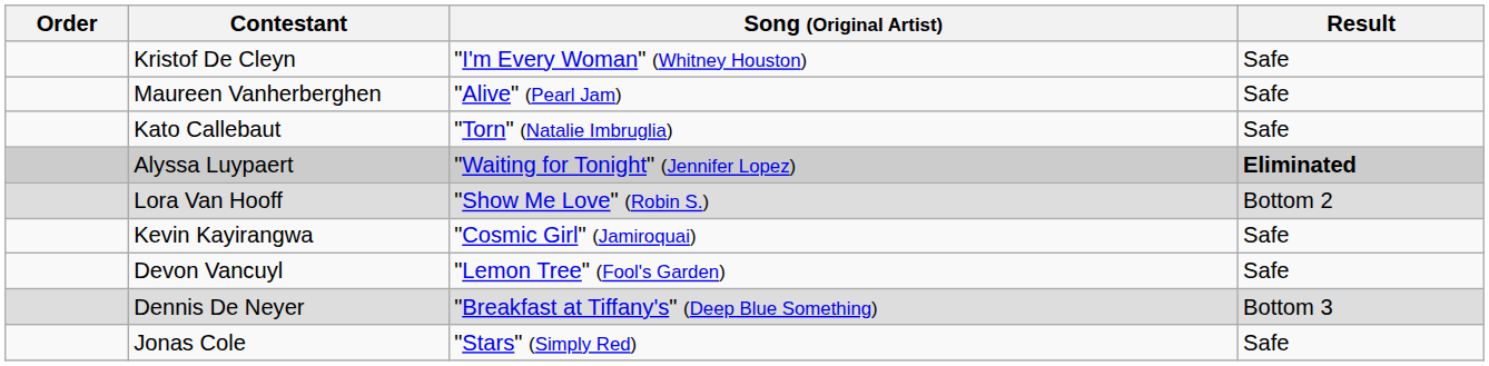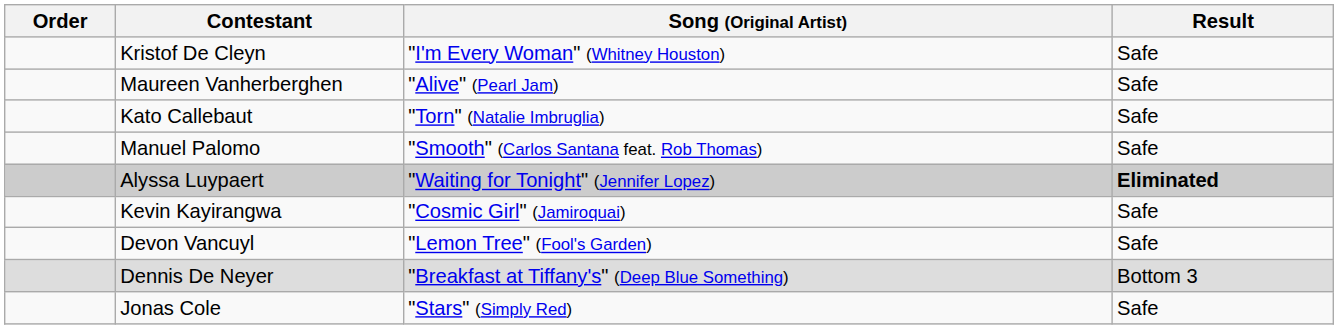+ row: Manuel Palomo | "Smooth" (Carlos Santana feat. Rob Thomas) | Safe
- row: Lora Van Hooff | "Show Me Love" (Robin S.) | Bottom 2
